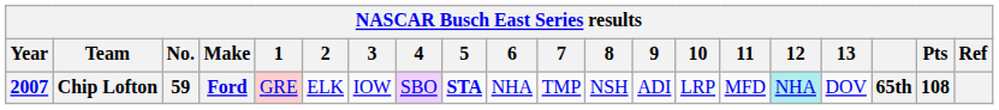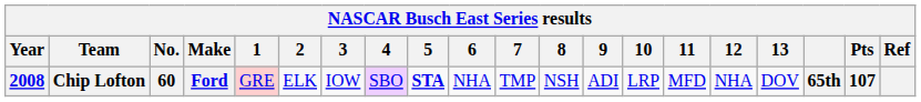Chip Lofton | Year: 2007 -> 2008
Chip Lofton | No.: 59 -> 60
Chip Lofton | 12: paleturquoise background -> no background
Chip Lofton | Pts: 108 -> 107
